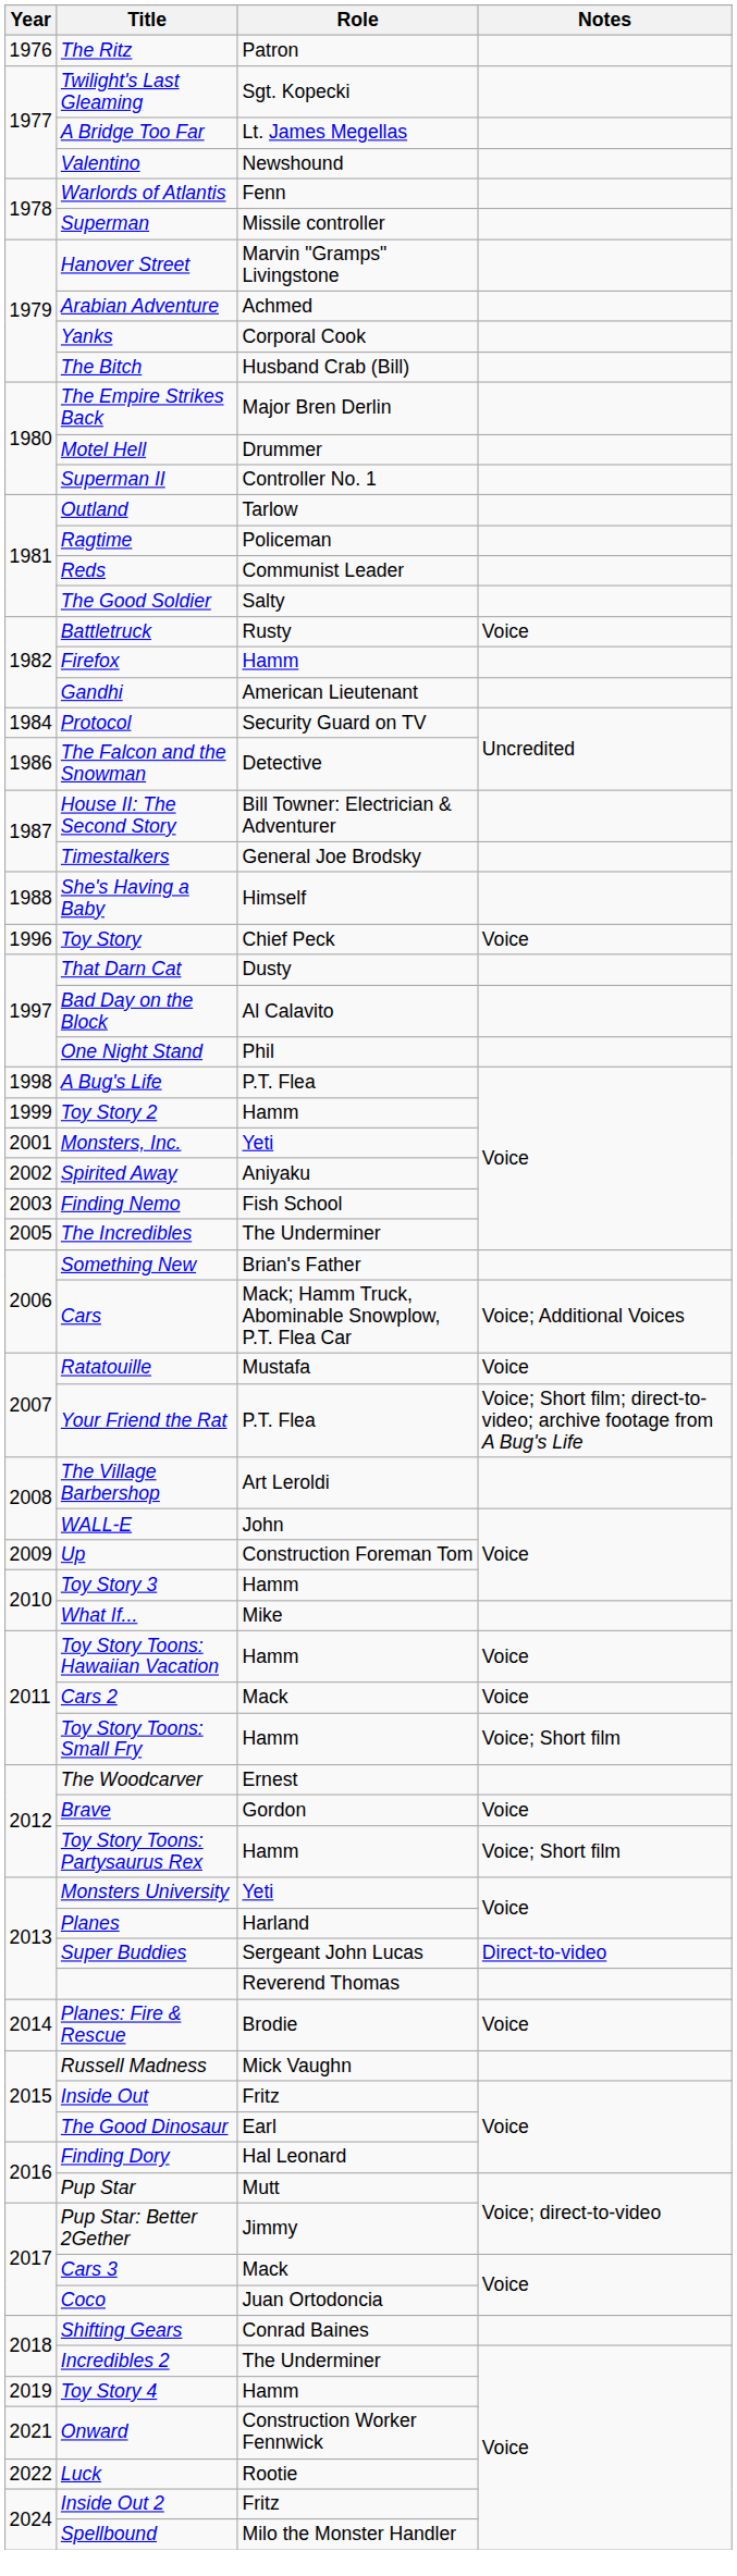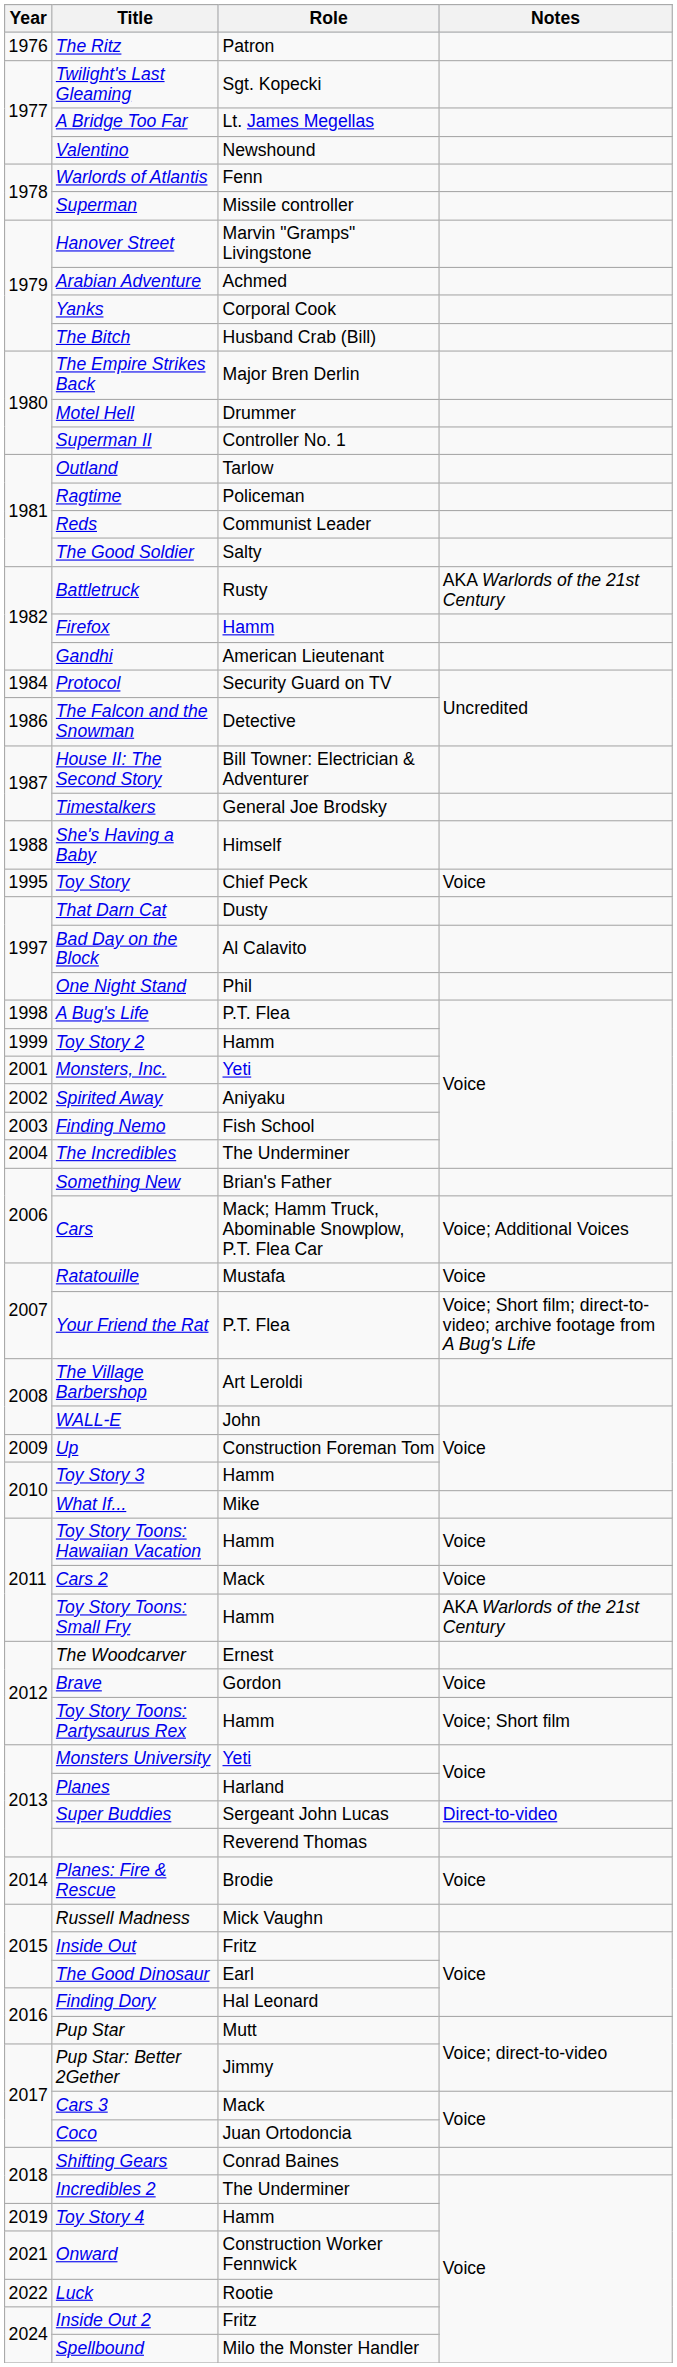Battletruck | Notes: Voice -> AKA Warlords of the 21st Century
Toy Story | Year: 1996 -> 1995
The Incredibles | Year: 2005 -> 2004
Toy Story Toons: Small Fry | Notes: Voice; Short film -> AKA Warlords of the 21st Century
